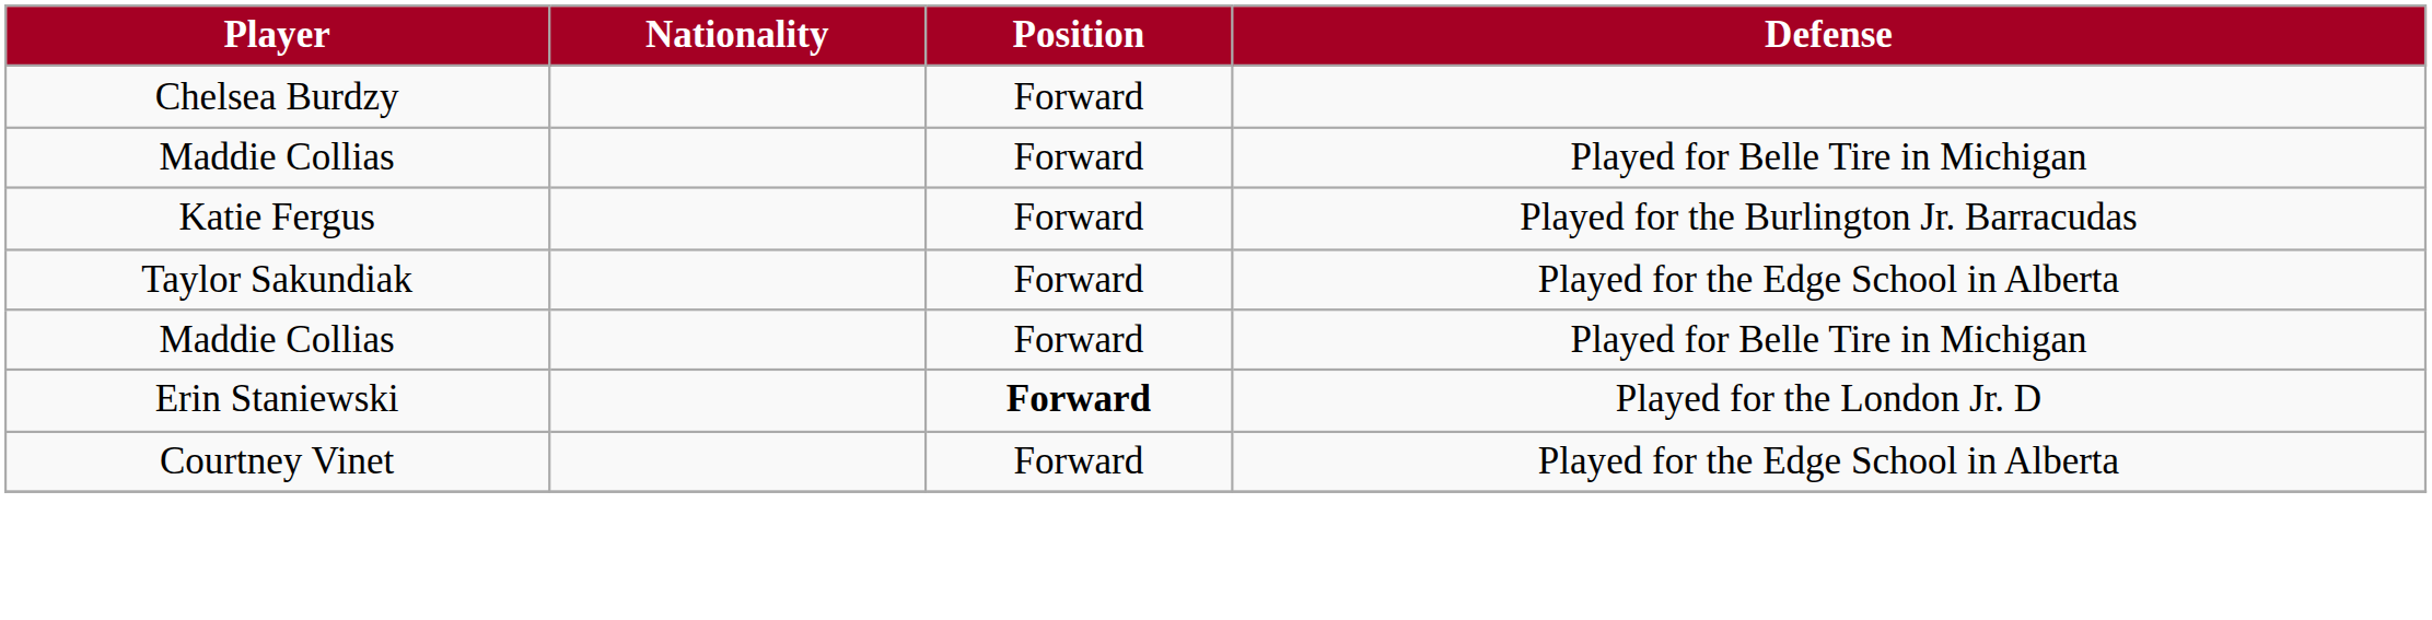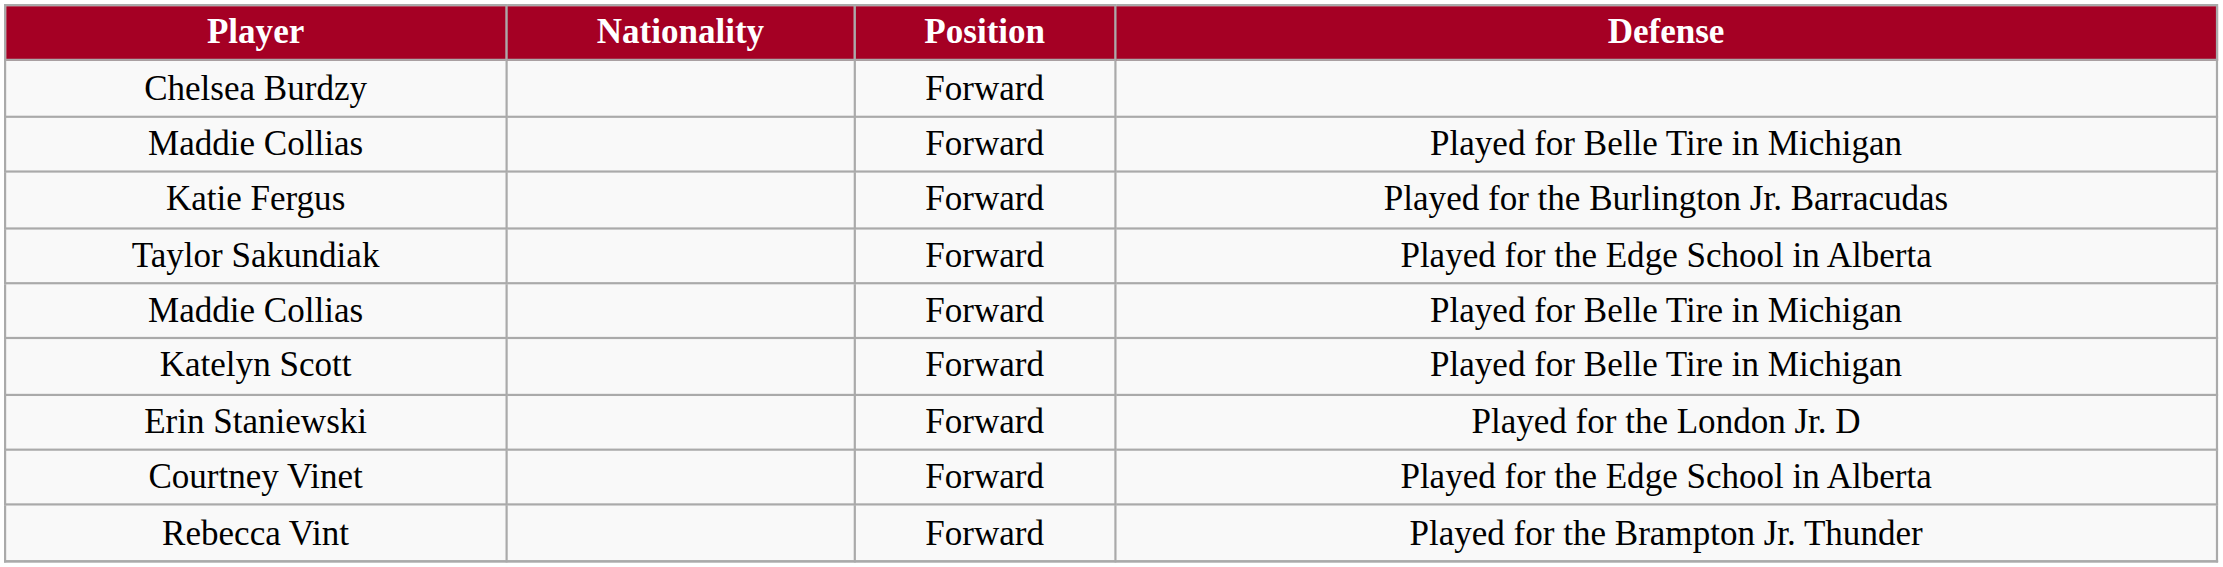+ row: Katelyn Scott | Forward | Played for Belle Tire in Michigan
Erin Staniewski | Position: bold -> normal
+ row: Rebecca Vint | Forward | Played for the Brampton Jr. Thunder
